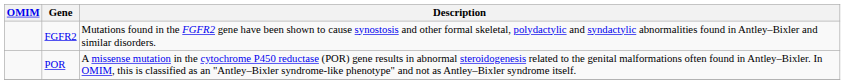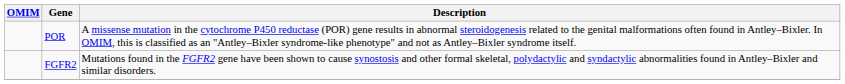rows swapped: FGFR2 <-> POR
